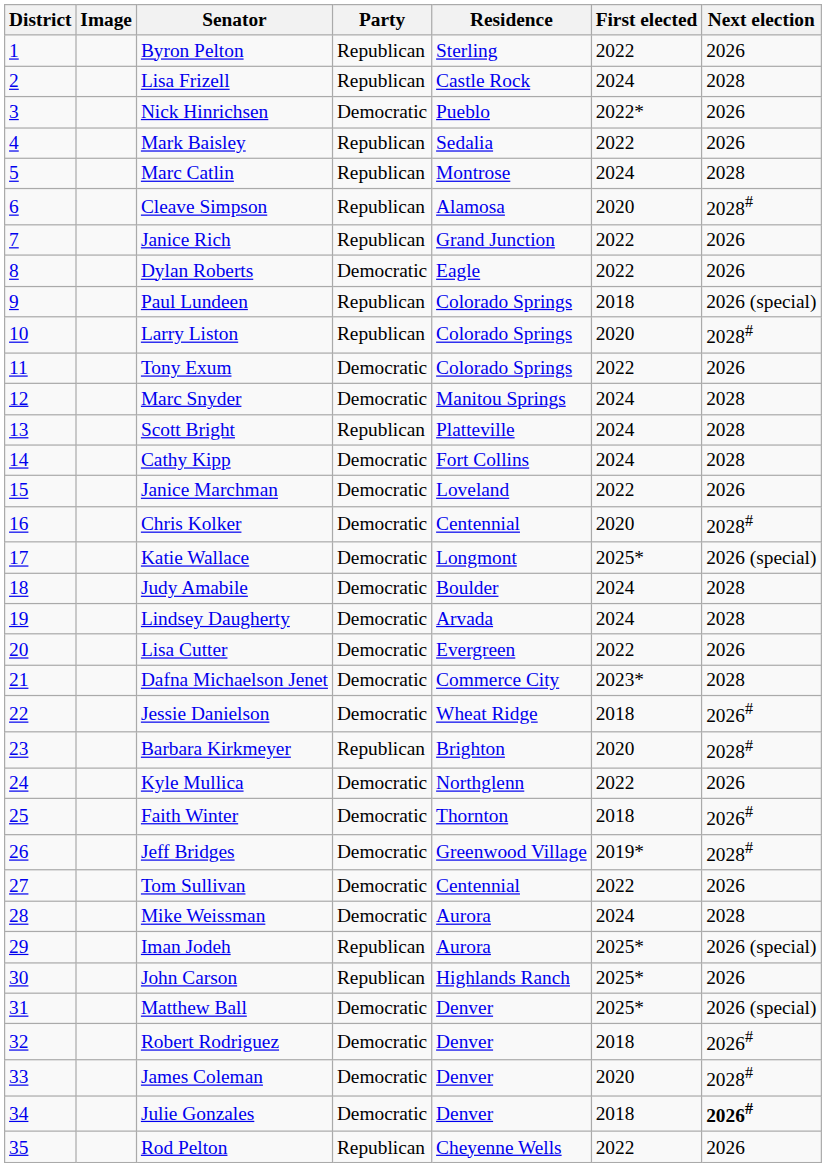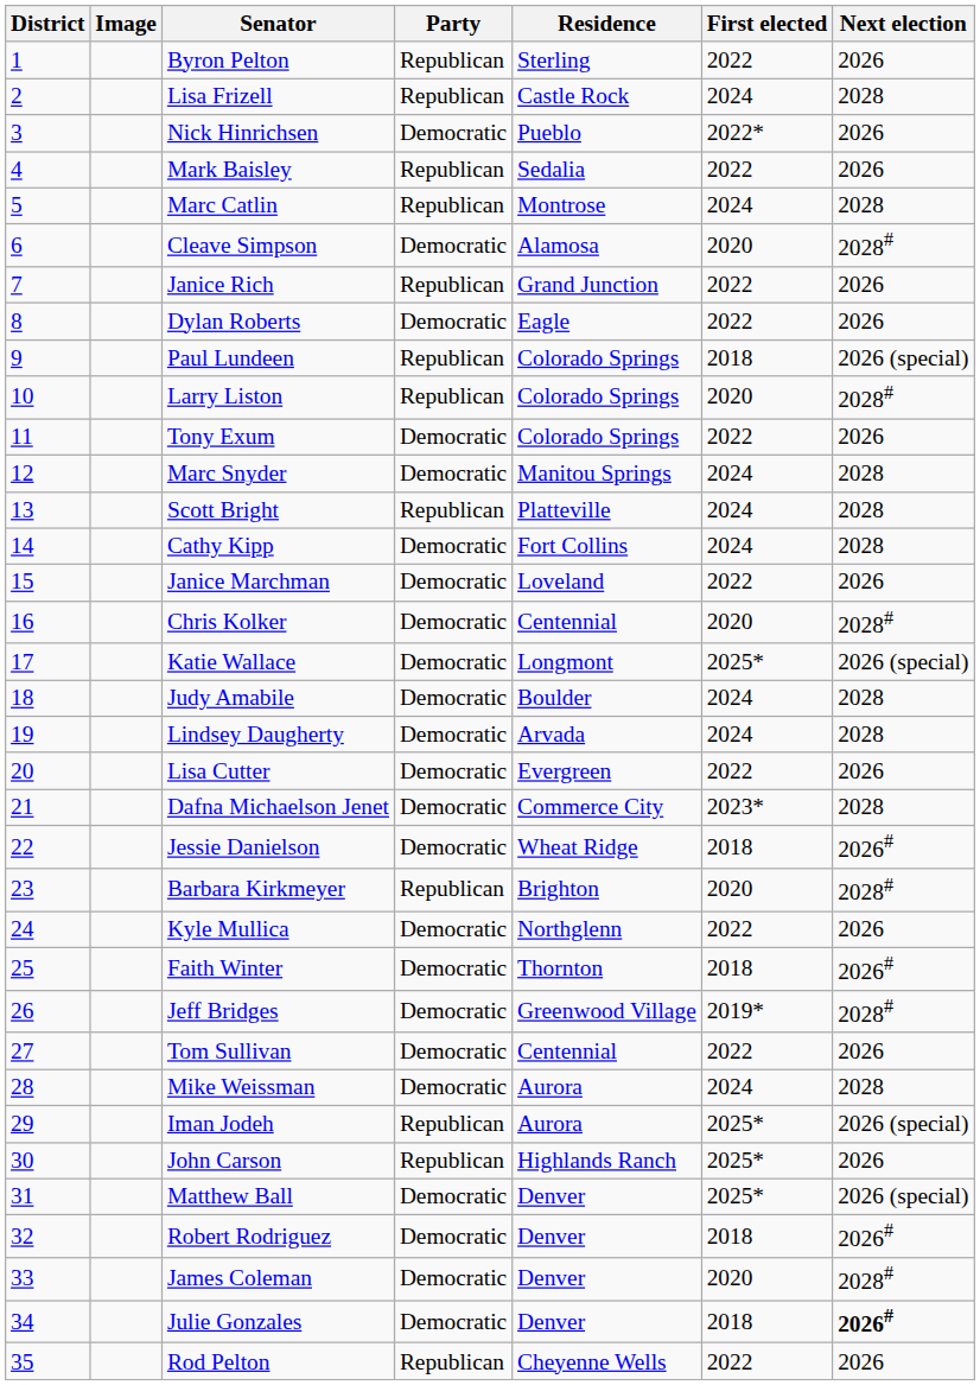Cleave Simpson | Party: Republican -> Democratic
